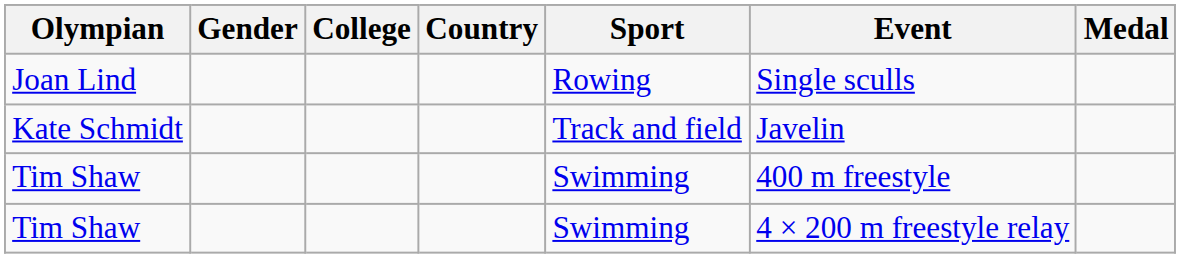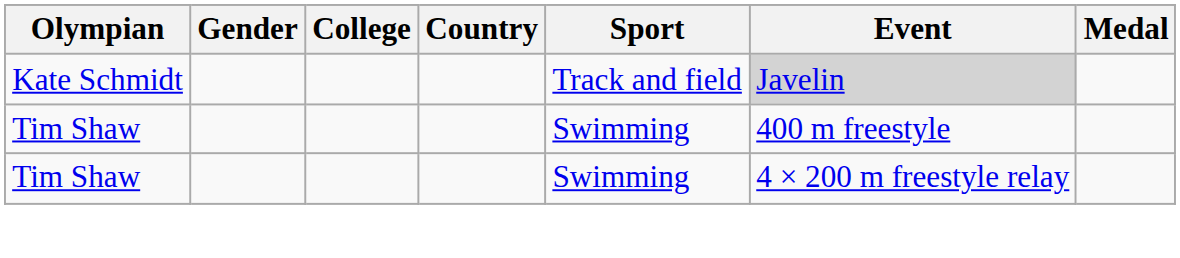- row: Joan Lind | Rowing | Single sculls
Kate Schmidt | Event: no background -> lightgrey background
